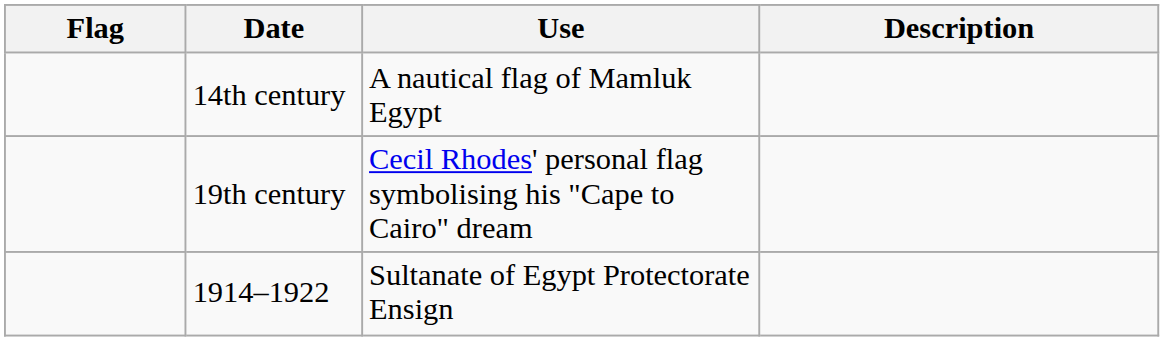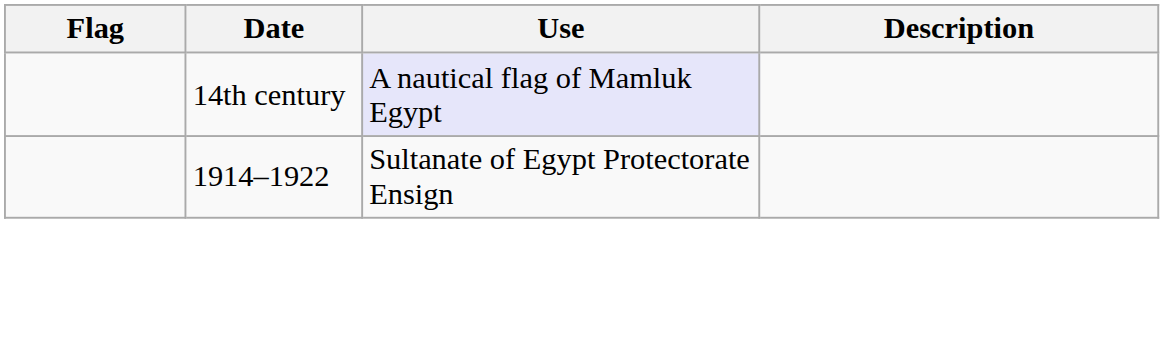14th century | Use: no background -> lavender background
- row: 19th century | Cecil Rhodes' personal flag symbolising his "Cape to Cairo" dream
